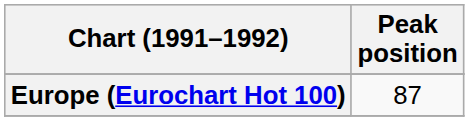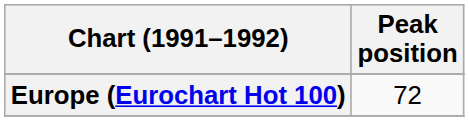Europe (Eurochart Hot 100) | Peak position: 87 -> 72
